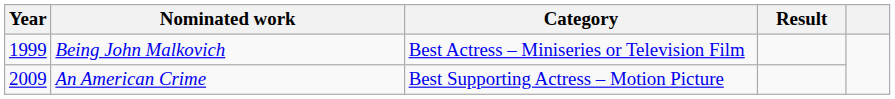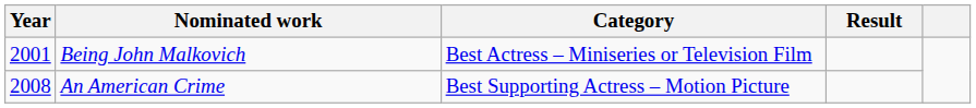Being John Malkovich | Year: 1999 -> 2001
An American Crime | Year: 2009 -> 2008
